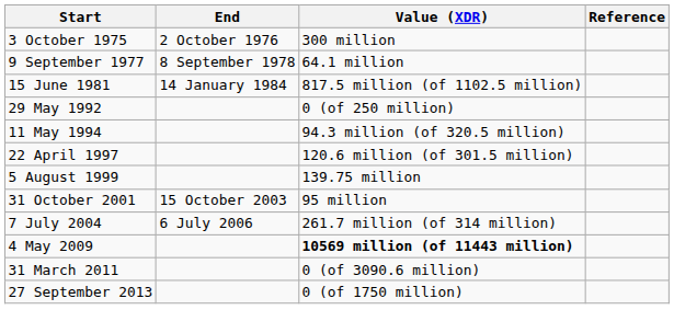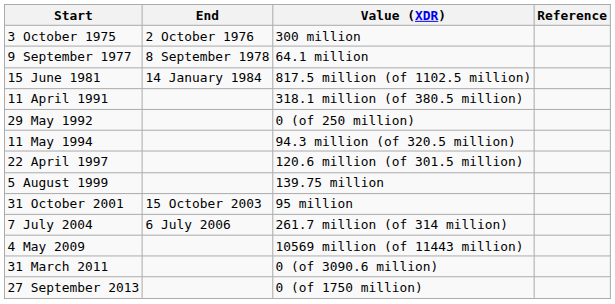+ row: 11 April 1991 | 318.1 million (of 380.5 million)
4 May 2009 | Value (XDR): bold -> normal
